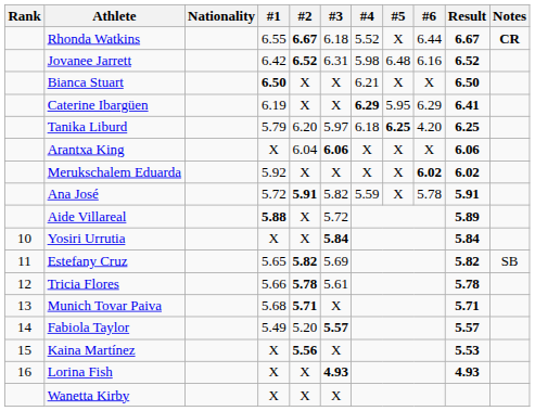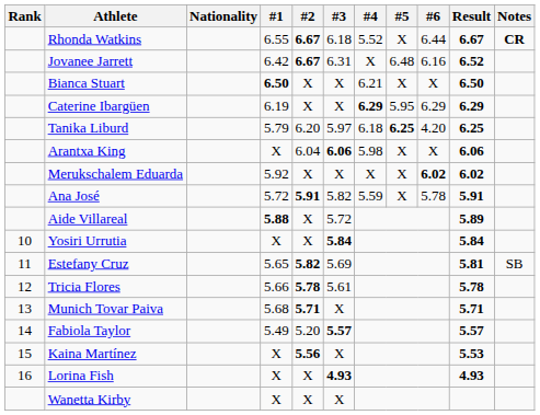Jovanee Jarrett | #2: 6.52 -> 6.67
Jovanee Jarrett | #4: 5.98 -> X
Caterine Ibargüen | Result: 6.41 -> 6.29
Arantxa King | #4: X -> 5.98
Estefany Cruz | Result: 5.82 -> 5.81
